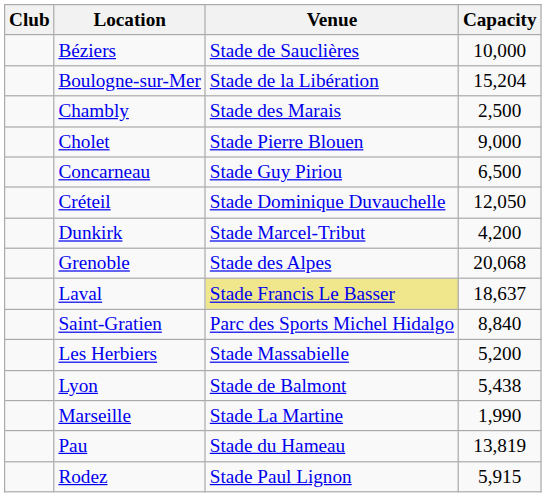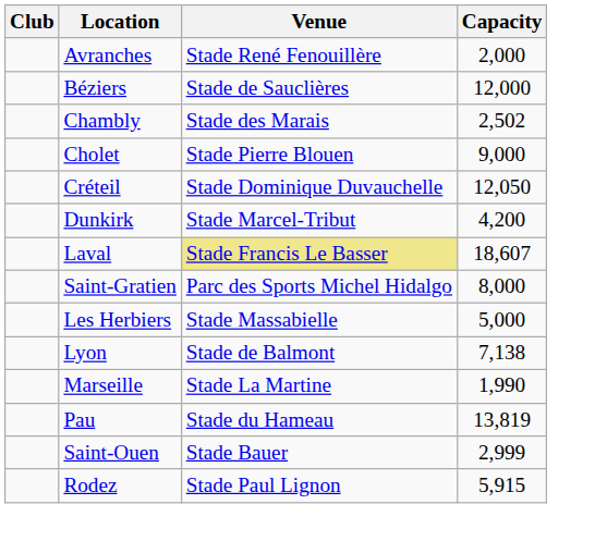+ row: Avranches | Stade René Fenouillère | 2,000
Béziers | Capacity: 10,000 -> 12,000
- row: Boulogne-sur-Mer | Stade de la Libération | 15,204
Chambly | Capacity: 2,500 -> 2,502
- row: Concarneau | Stade Guy Piriou | 6,500
- row: Grenoble | Stade des Alpes | 20,068
Laval | Capacity: 18,637 -> 18,607
Saint-Gratien | Capacity: 8,840 -> 8,000
Les Herbiers | Capacity: 5,200 -> 5,000
Lyon | Capacity: 5,438 -> 7,138
+ row: Saint-Ouen | Stade Bauer | 2,999
